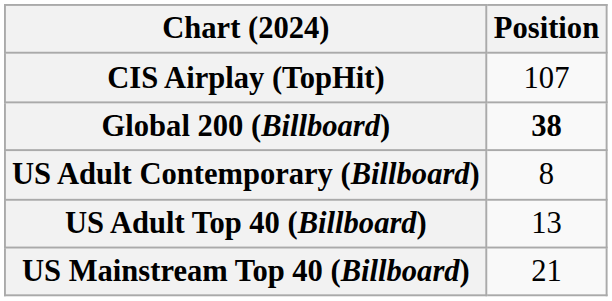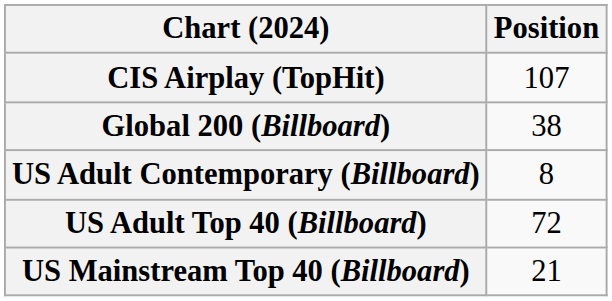Global 200 (Billboard) | Position: bold -> normal
US Adult Top 40 (Billboard) | Position: 13 -> 72
